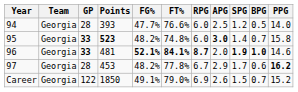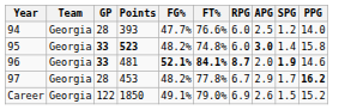- column: BPG | 0.5 | 0.7 | 1.0 | 0.6 | 0.7
